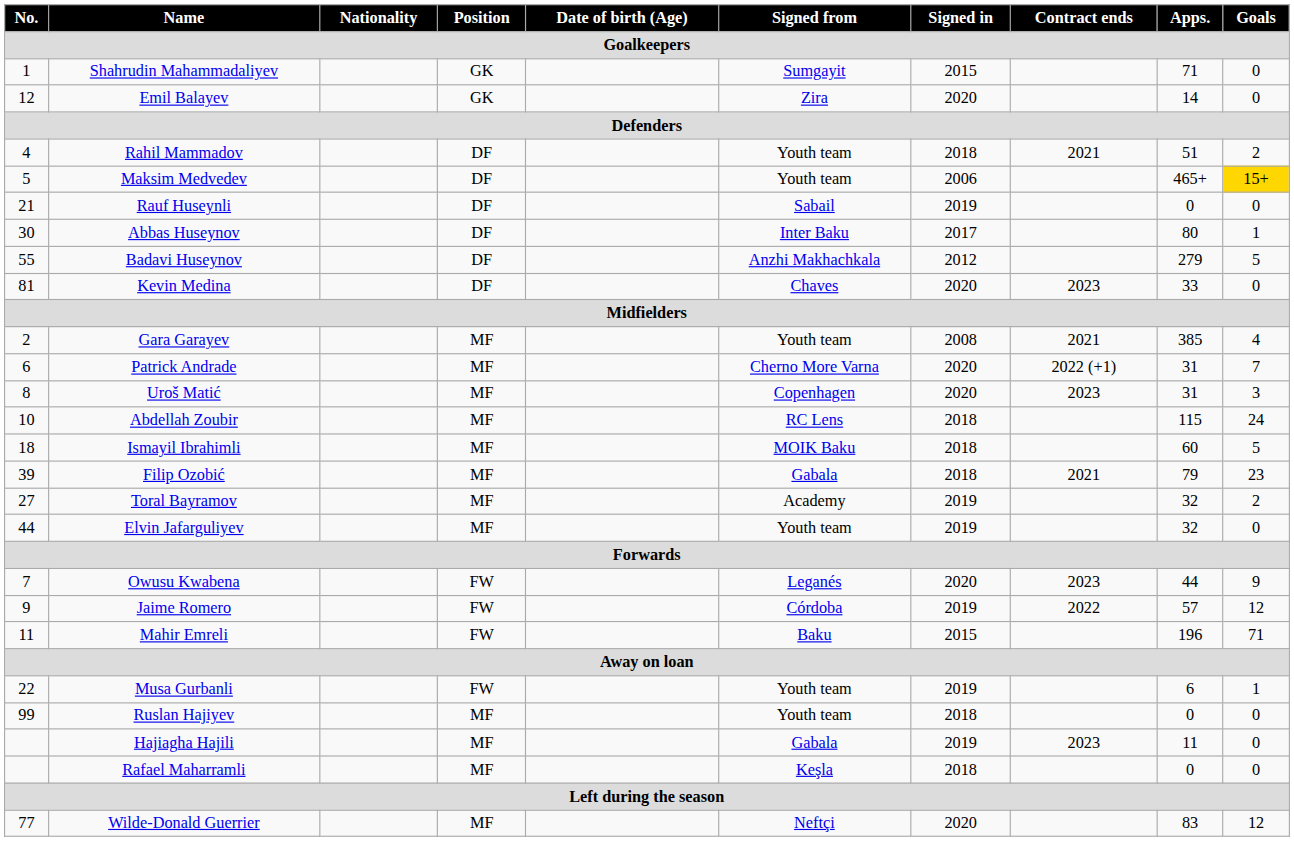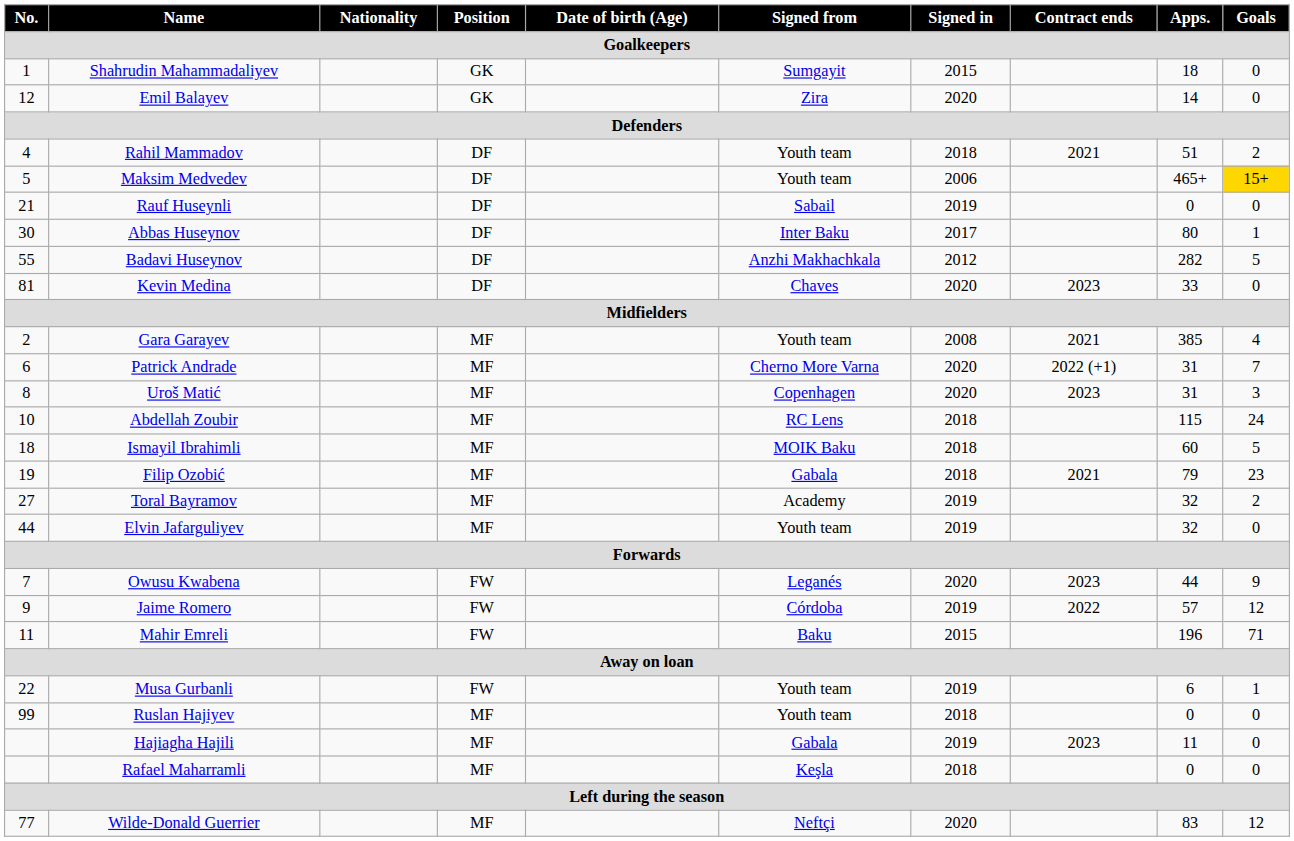Shahrudin Mahammadaliyev | Apps.: 71 -> 18
Badavi Huseynov | Apps.: 279 -> 282
Filip Ozobić | No.: 39 -> 19
